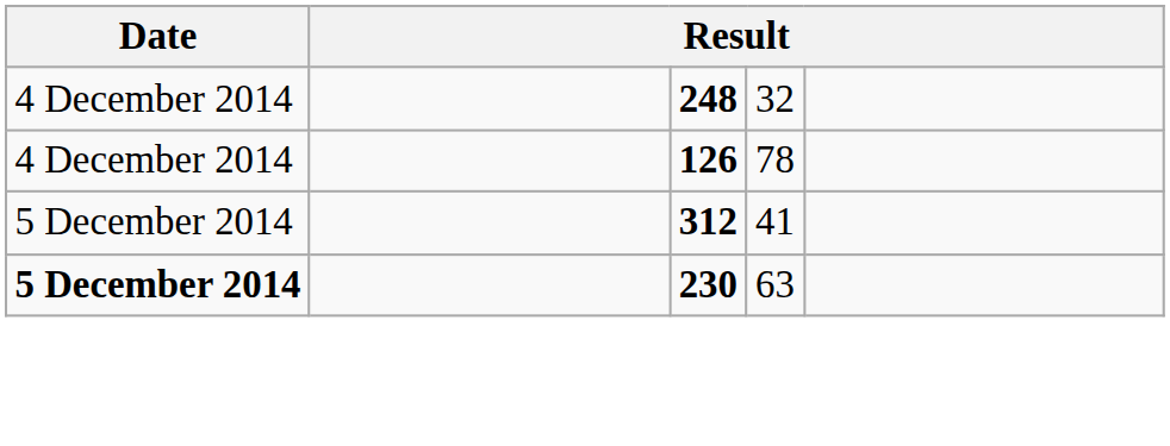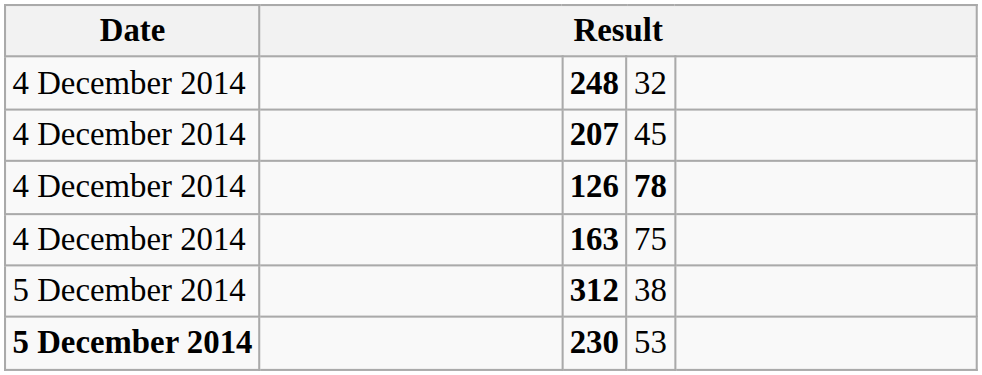+ row: 4 December 2014 | 207 | 45
126 | column 4: normal -> bold
+ row: 4 December 2014 | 163 | 75
312 | column 4: 41 -> 38
230 | column 4: 63 -> 53
